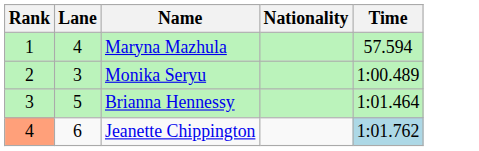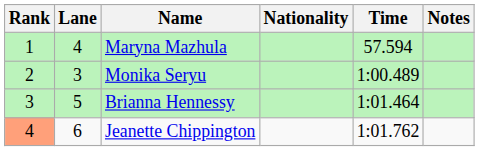+ column: Notes
Jeanette Chippington | Time: lightblue background -> no background
